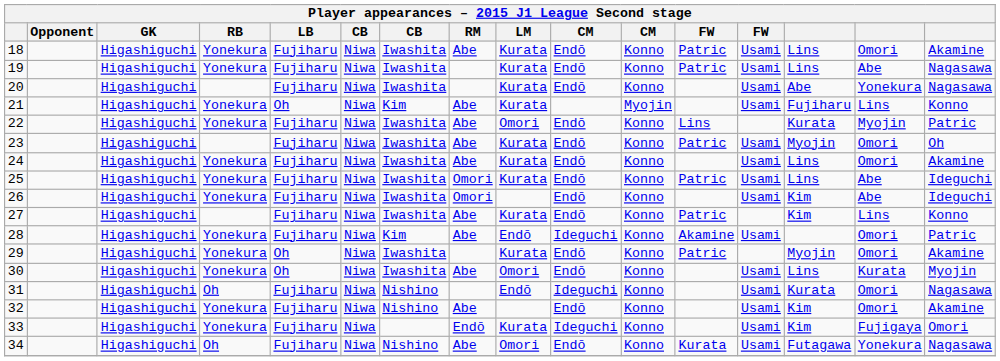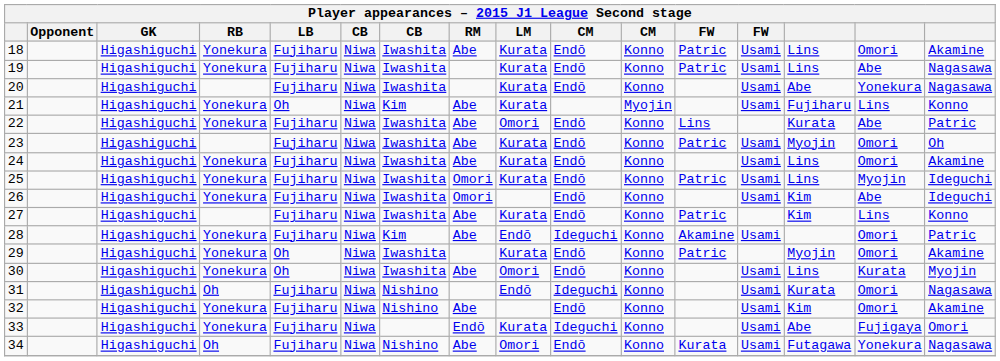22 | column 15: Myojin -> Abe
25 | column 15: Abe -> Myojin
33 | column 14: Kim -> Abe
